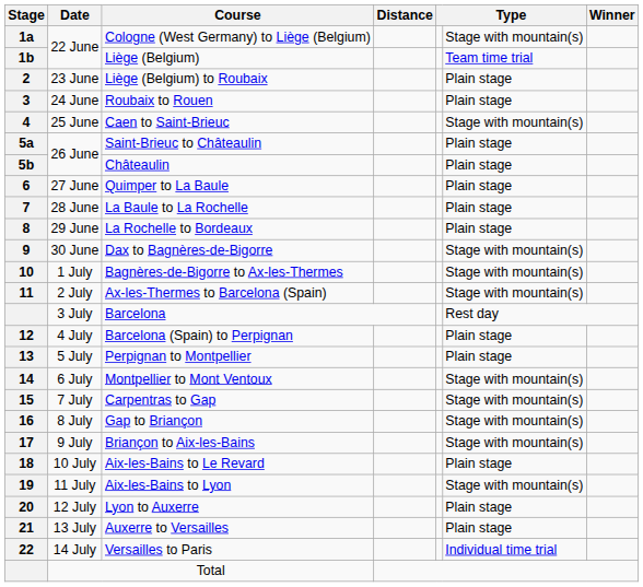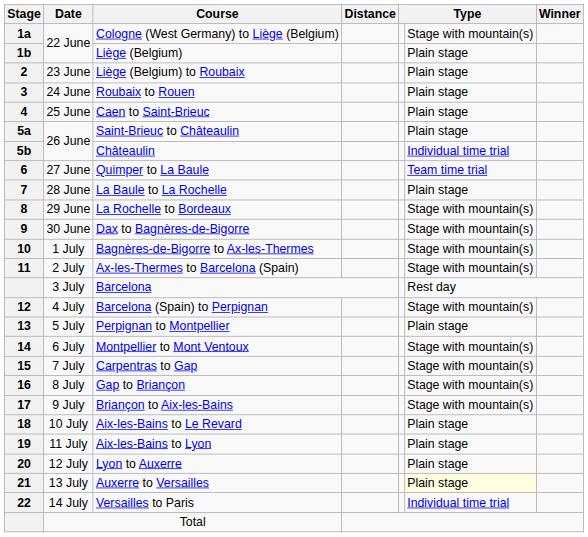Liège (Belgium) | column 6: Team time trial -> Plain stage
Caen to Saint-Brieuc | column 6: Stage with mountain(s) -> Plain stage
Châteaulin | column 6: Plain stage -> Individual time trial
Quimper to La Baule | column 6: Plain stage -> Team time trial
La Rochelle to Bordeaux | column 6: Plain stage -> Stage with mountain(s)
Barcelona (Spain) to Perpignan | column 6: Plain stage -> Stage with mountain(s)
Aix-les-Bains to Lyon | column 6: Stage with mountain(s) -> Plain stage
Auxerre to Versailles | column 6: no background -> lightyellow background
